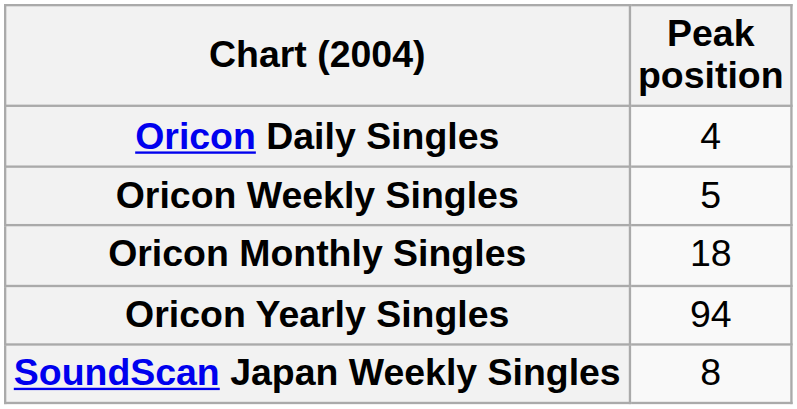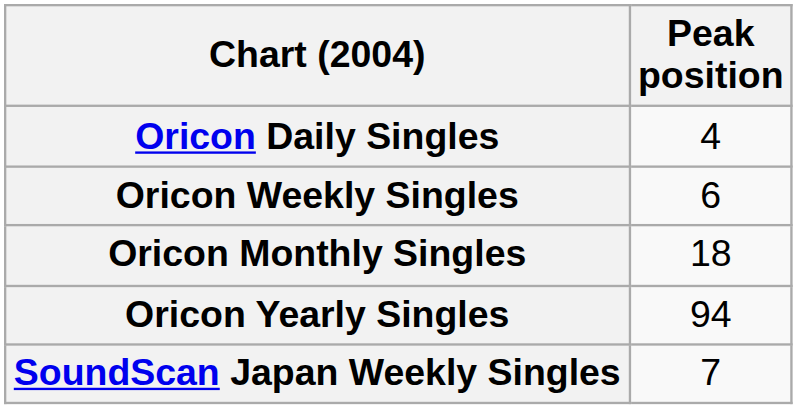Oricon Weekly Singles | Peak position: 5 -> 6
SoundScan Japan Weekly Singles | Peak position: 8 -> 7
